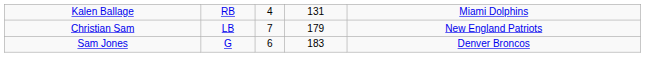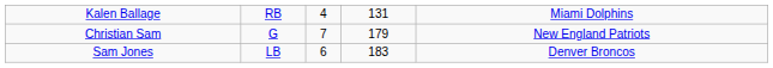Christian Sam | column 2: LB -> G
Sam Jones | column 2: G -> LB
